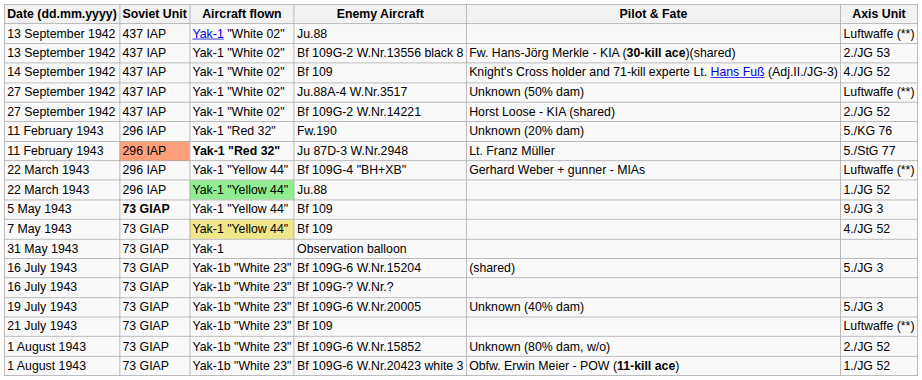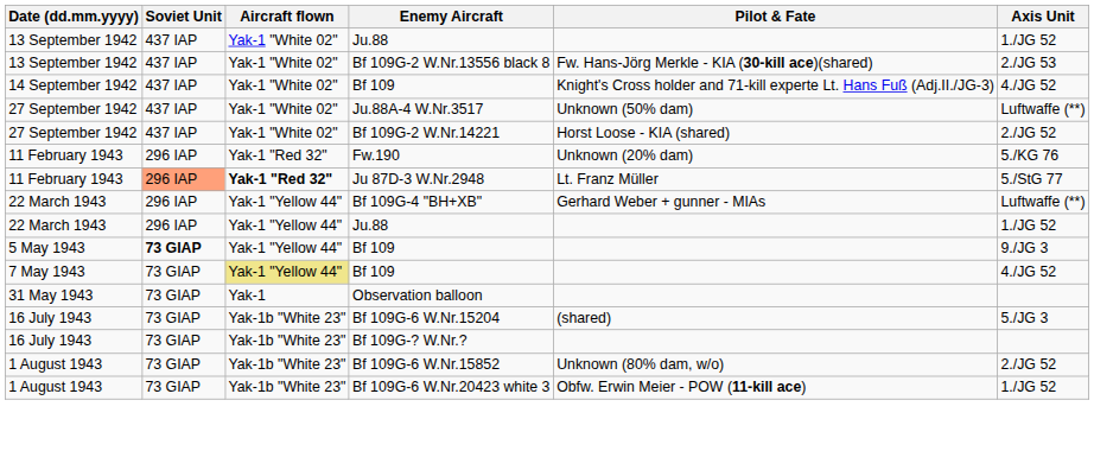13 September 1942 / Ju.88 | Axis Unit: Luftwaffe (**) -> 1./JG 52
22 March 1943 / Ju.88 | Aircraft flown: lightgreen background -> no background
- row: 19 July 1943 | 73 GIAP | Yak-1b "White 23" | Bf 109G-6 W.Nr.20005 | Unknown (40% dam) | 5./JG 3
- row: 21 July 1943 | 73 GIAP | Yak-1b "White 23" | Bf 109 | Luftwaffe (**)
